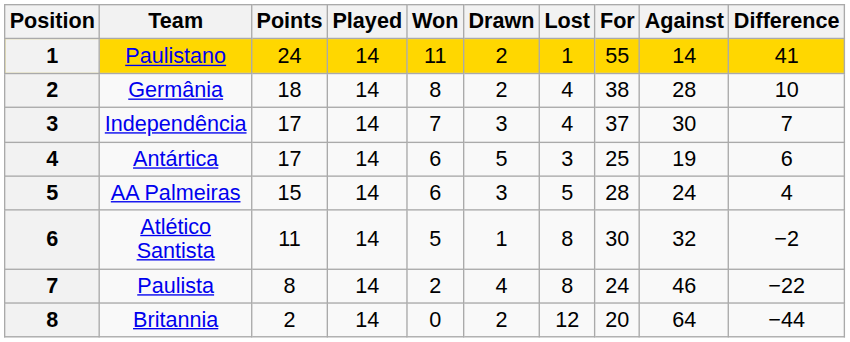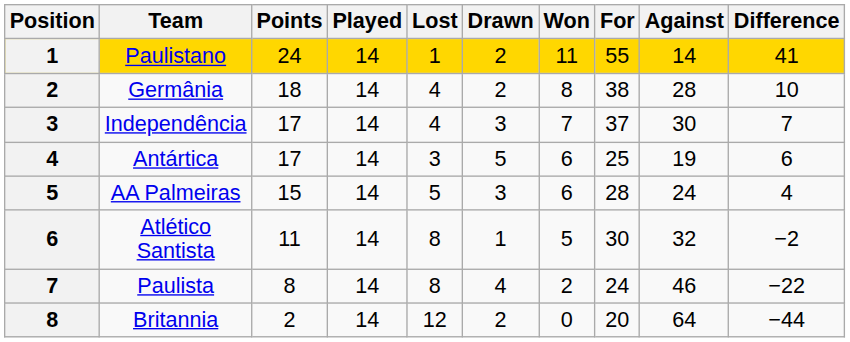columns swapped: Won <-> Lost
